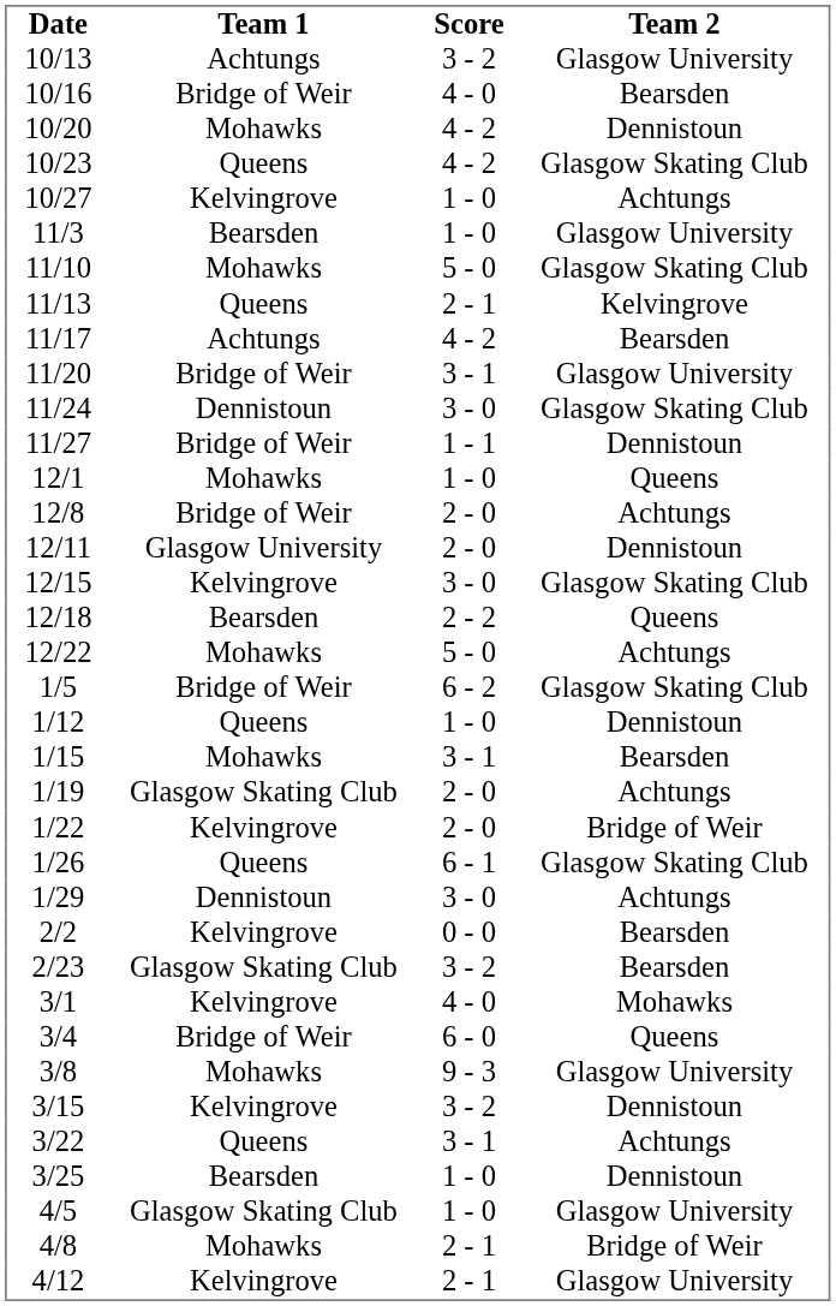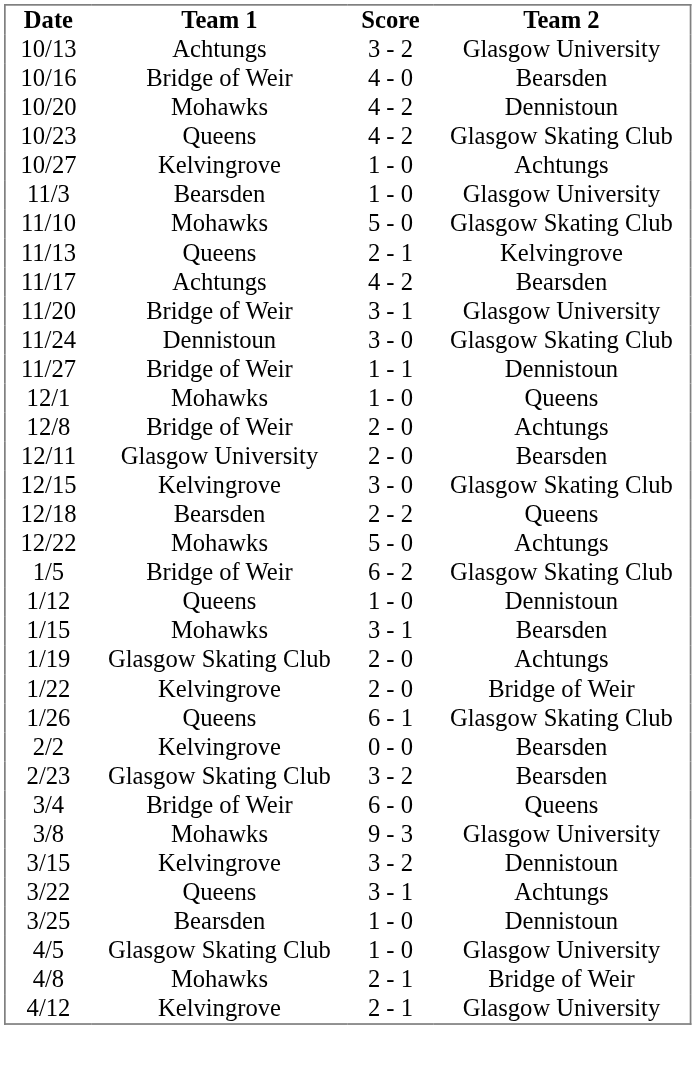12/11 | Team 2: Dennistoun -> Bearsden
- row: 1/29 | Dennistoun | 3 - 0 | Achtungs
- row: 3/1 | Kelvingrove | 4 - 0 | Mohawks
